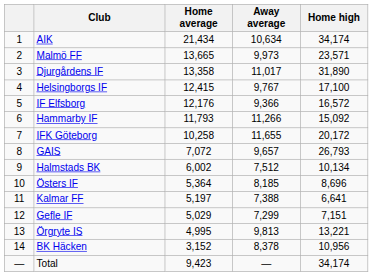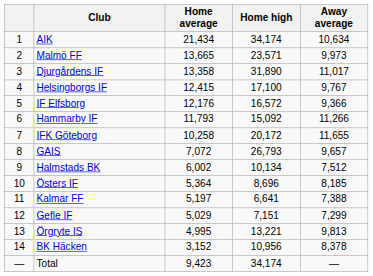columns swapped: Away average <-> Home high
